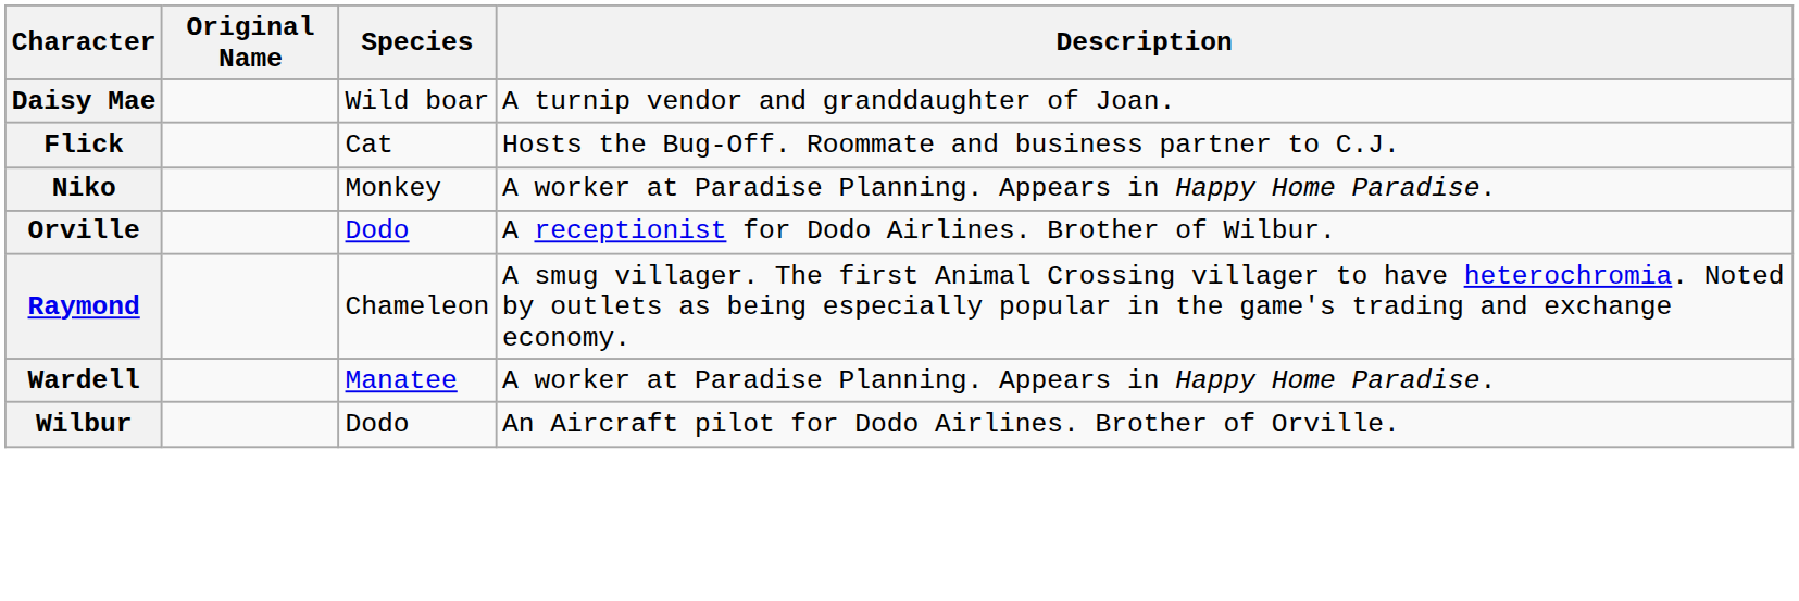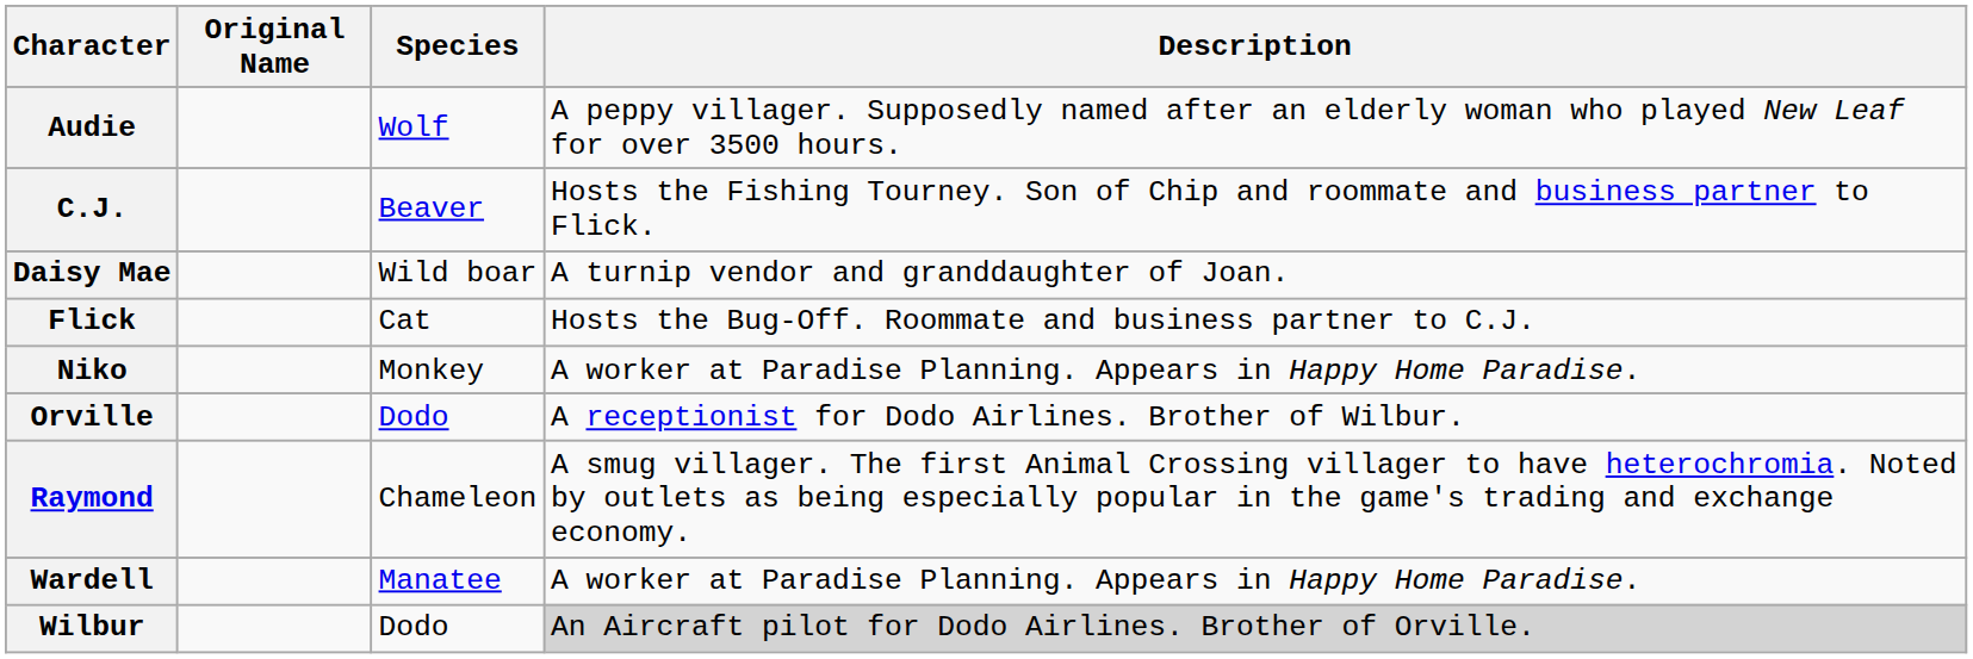+ row: Audie | Wolf | A peppy villager. Supposedly named after an elderly woman who played New Leaf for over 3500 hours.
+ row: C.J. | Beaver | Hosts the Fishing Tourney. Son of Chip and roommate and business partner to Flick.
Wilbur | Description: no background -> lightgrey background
